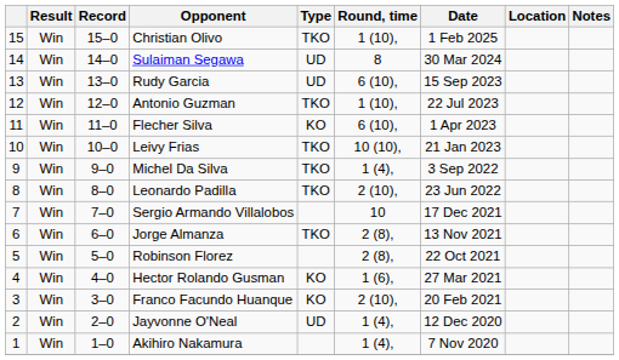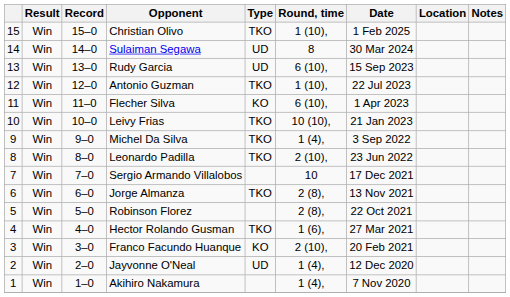Hector Rolando Gusman | Type: KO -> TKO
